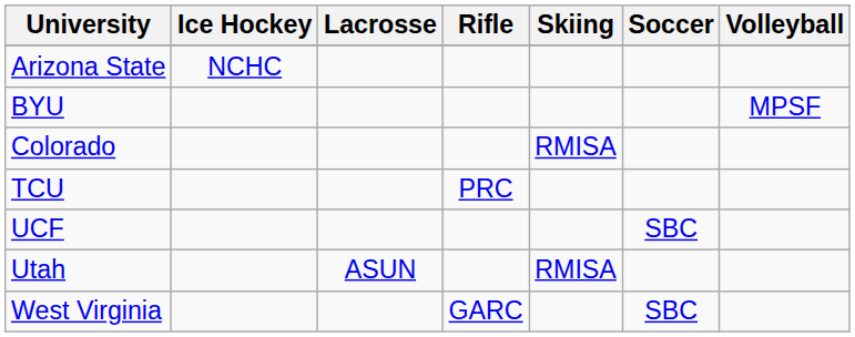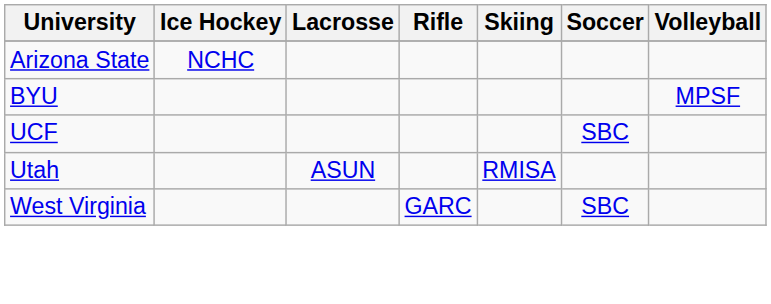- row: Colorado | RMISA
- row: TCU | PRC
